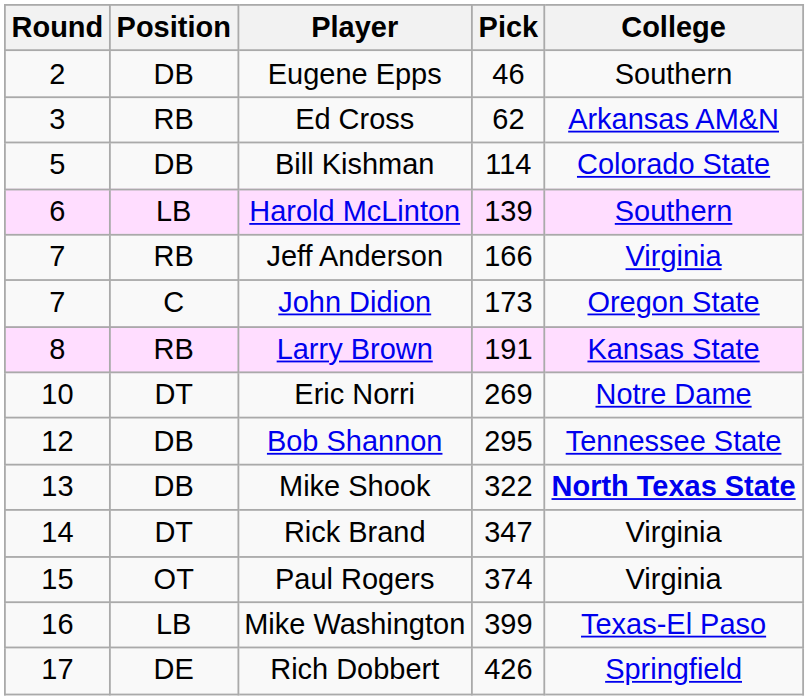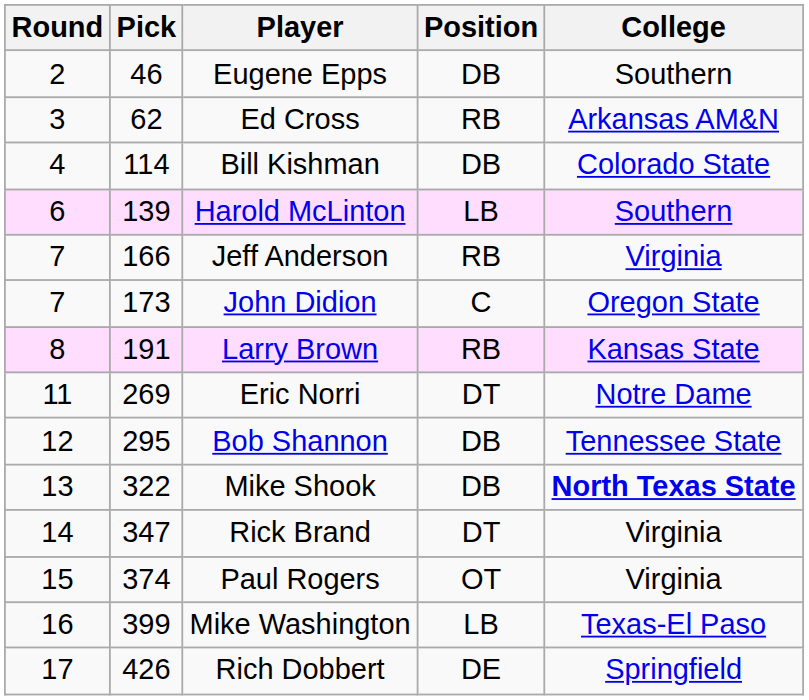columns swapped: Pick <-> Position
Bill Kishman | Round: 5 -> 4
Eric Norri | Round: 10 -> 11
